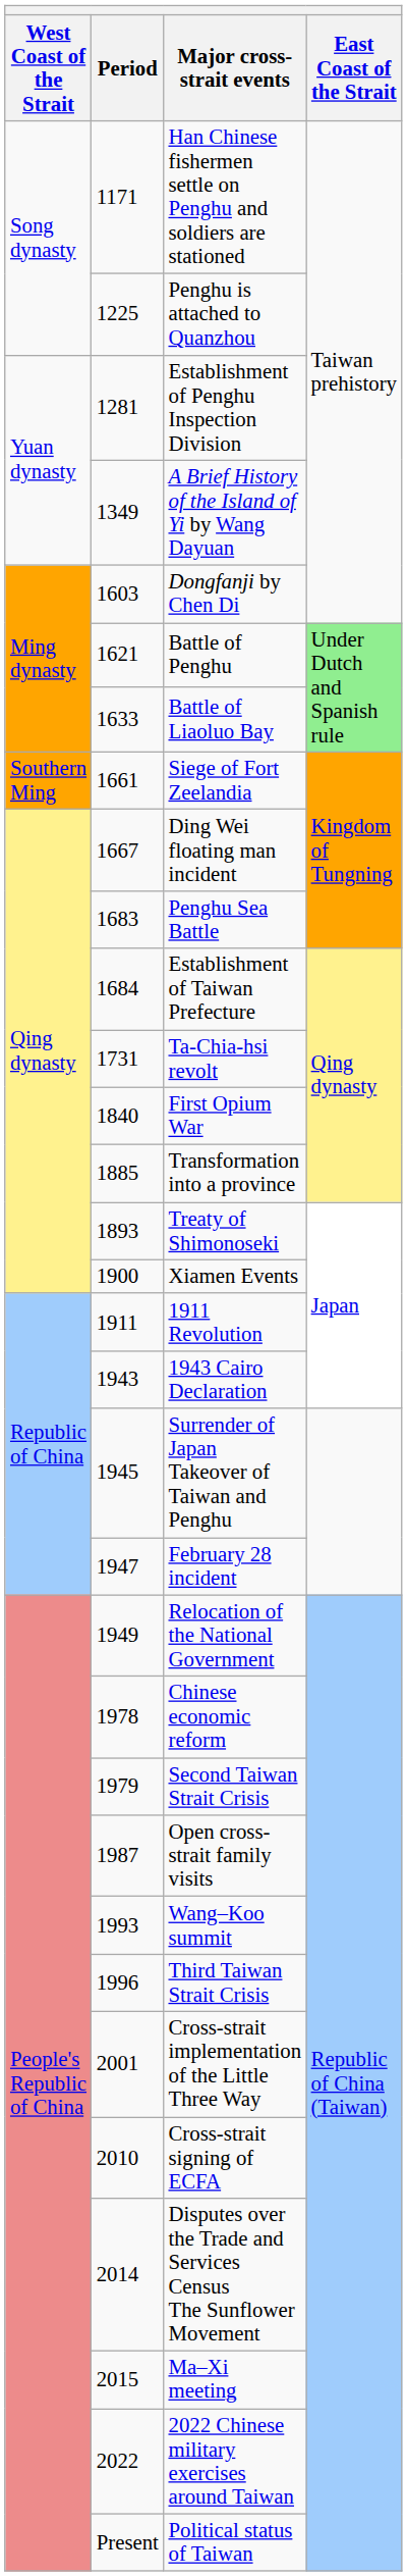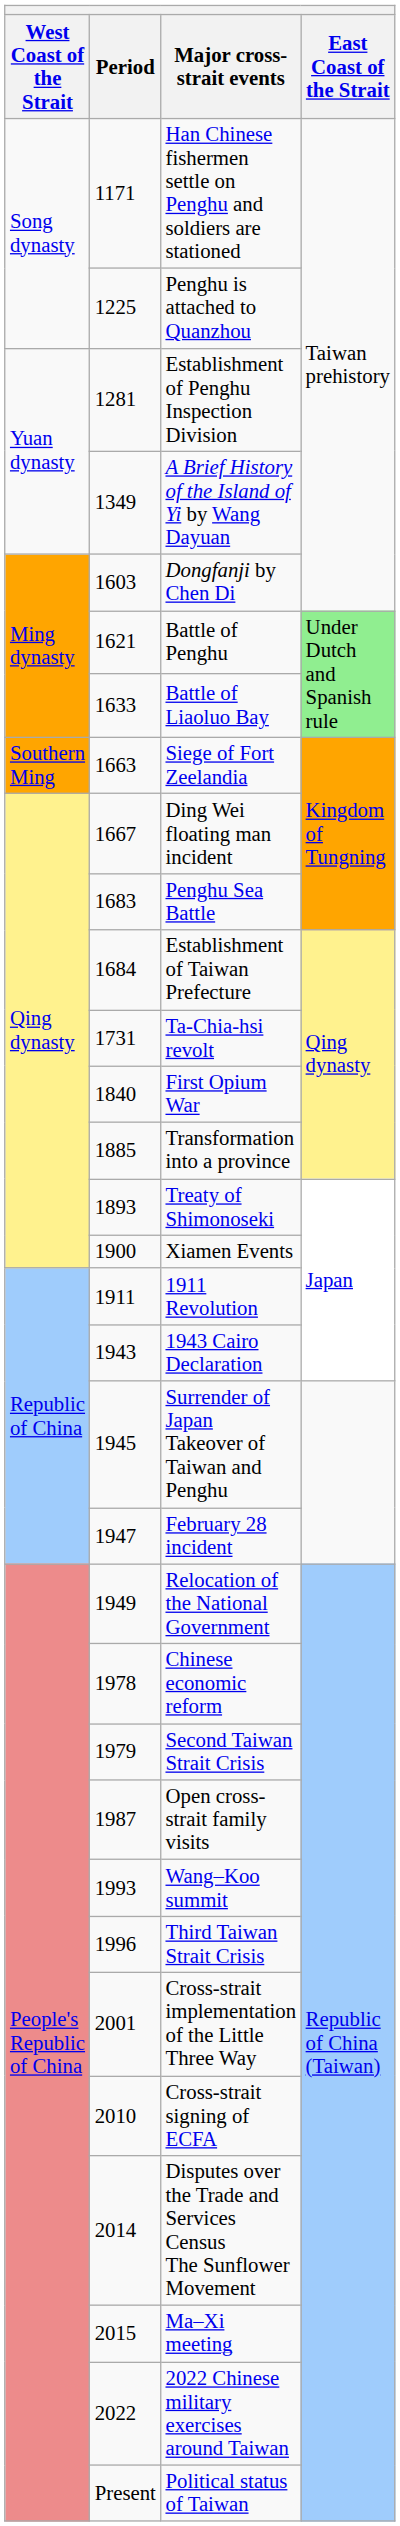Siege of Fort Zeelandia | Period: 1661 -> 1663
